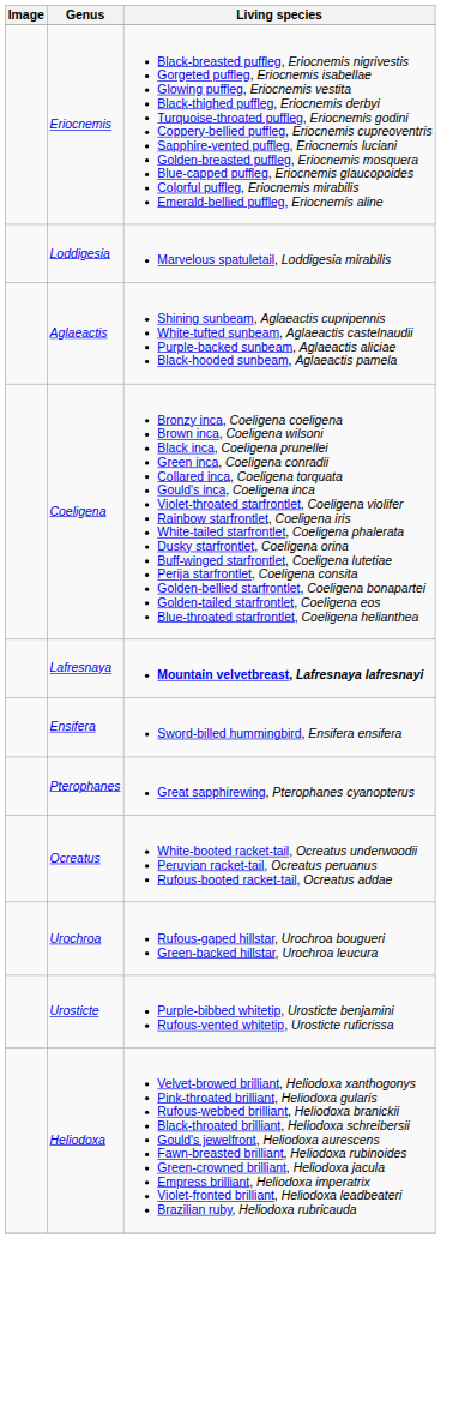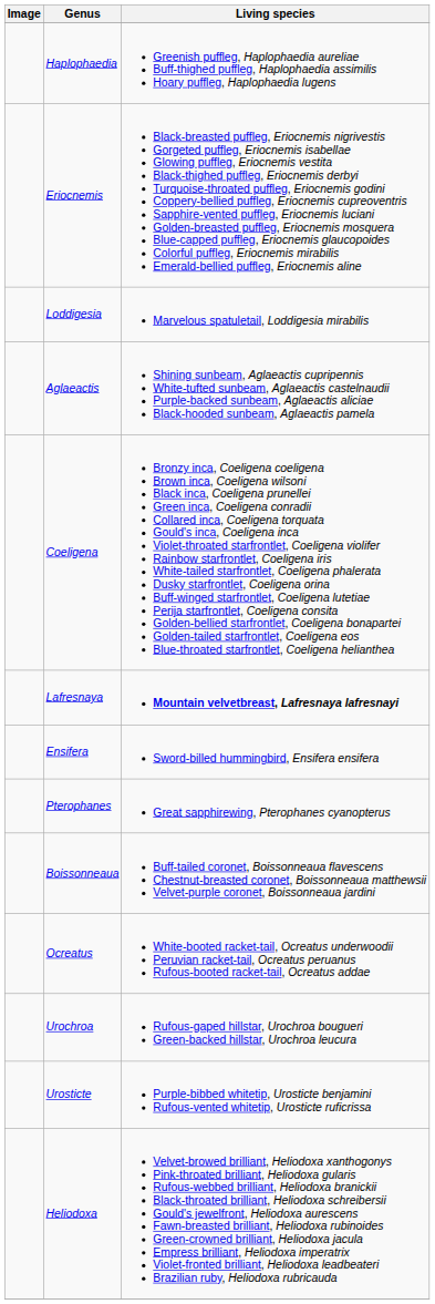+ row: Haplophaedia | Greenish puffleg, Haplophaedia aureliae Buff-thighed puffleg, Haplophaedia assimilis Hoary puffleg, Haplophaedia lugens
+ row: Boissonneaua | Buff-tailed coronet, Boissonneaua flavescens Chestnut-breasted coronet, Boissonneaua matthewsii Velvet-purple coronet, Boissonneaua jardini
